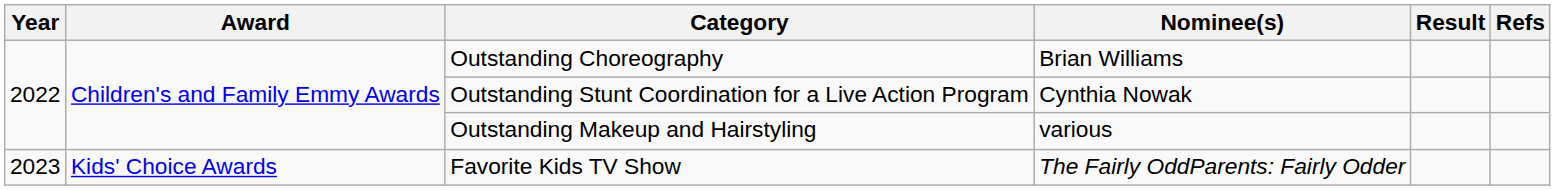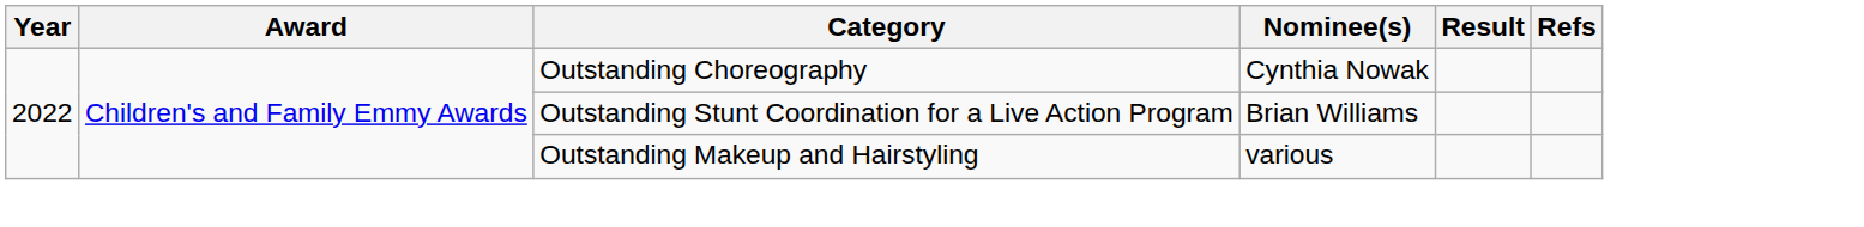Outstanding Choreography | Nominee(s): Brian Williams -> Cynthia Nowak
Outstanding Stunt Coordination for a Live Action Program | Nominee(s): Cynthia Nowak -> Brian Williams
- row: 2023 | Kids' Choice Awards | Favorite Kids TV Show | The Fairly OddParents: Fairly Odder
